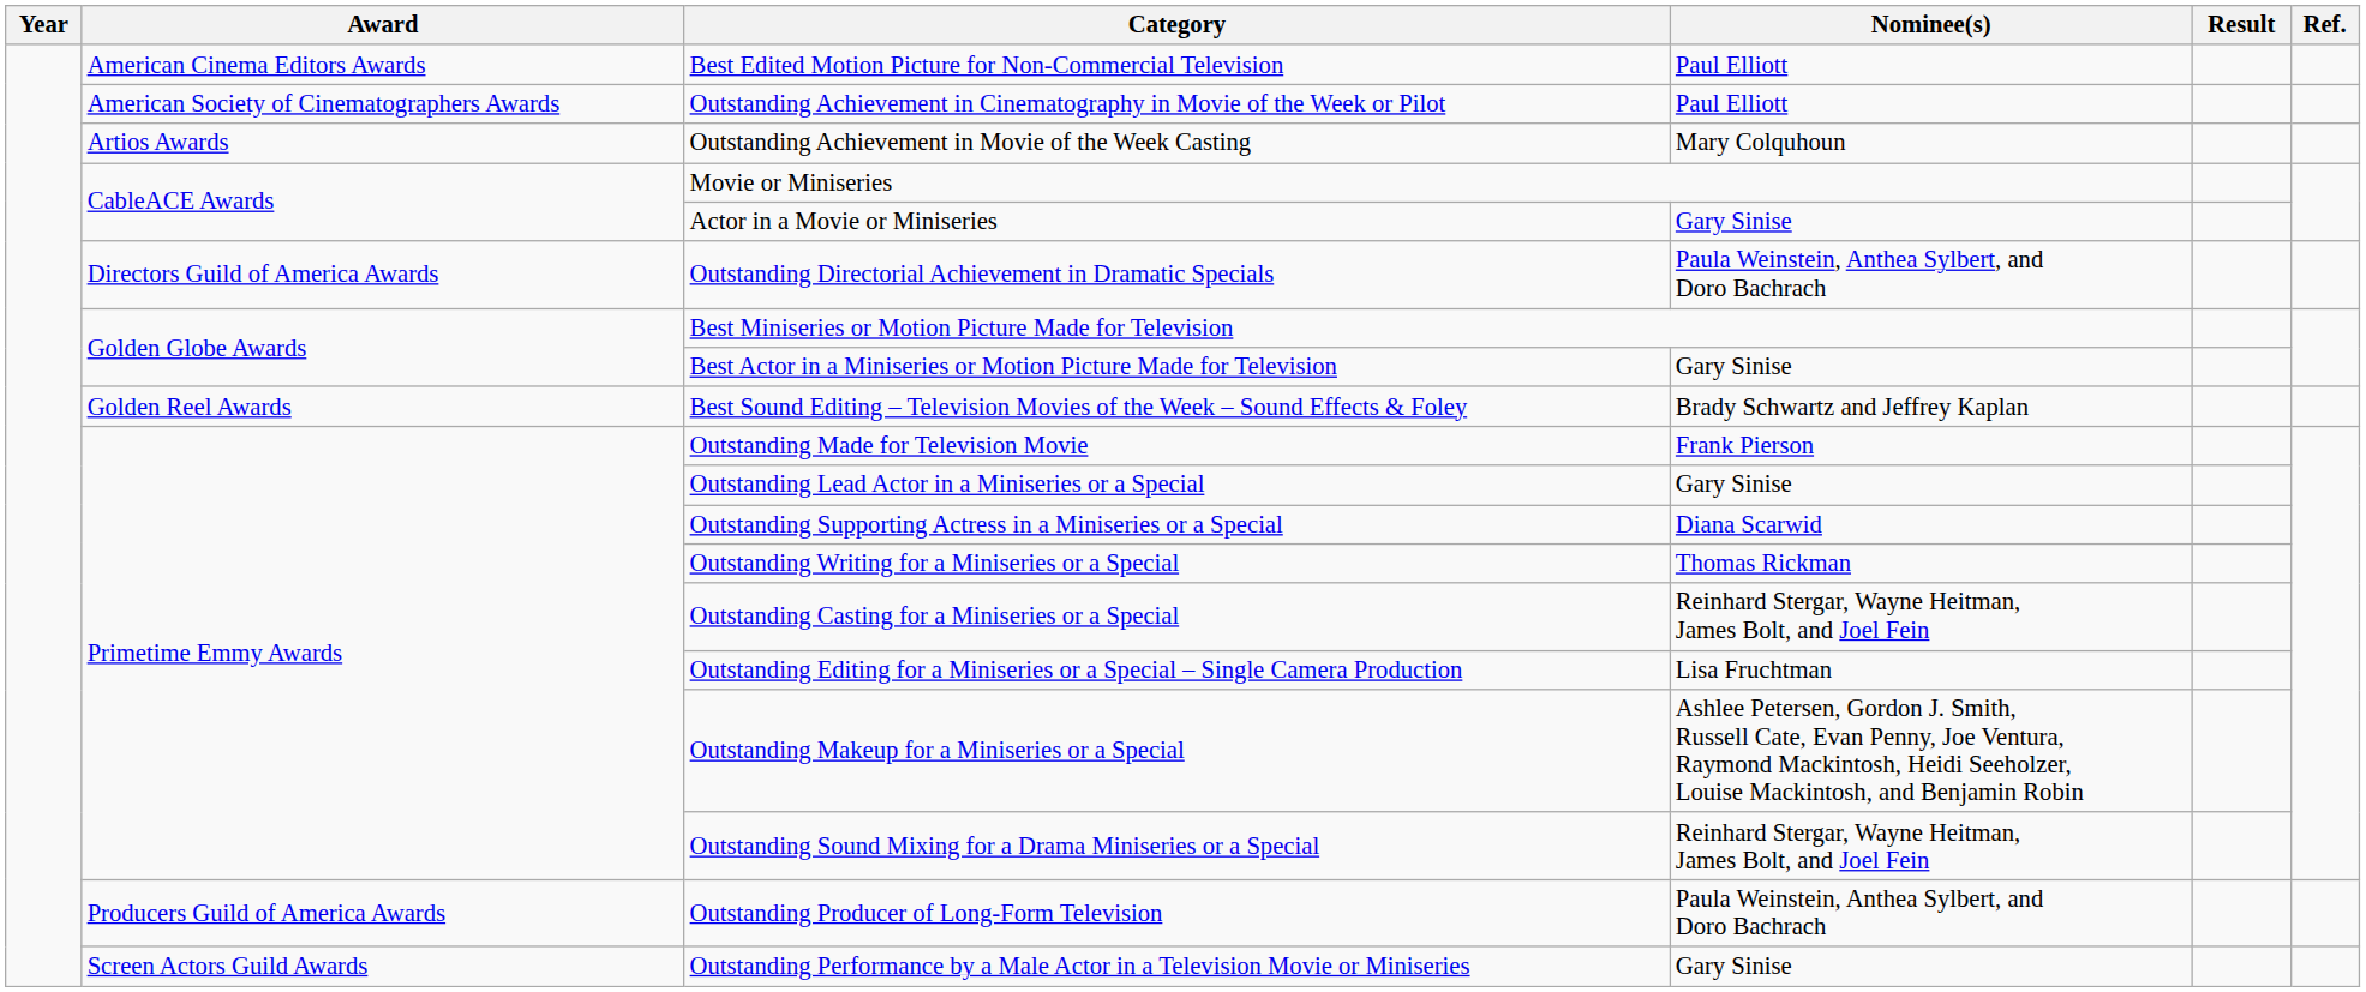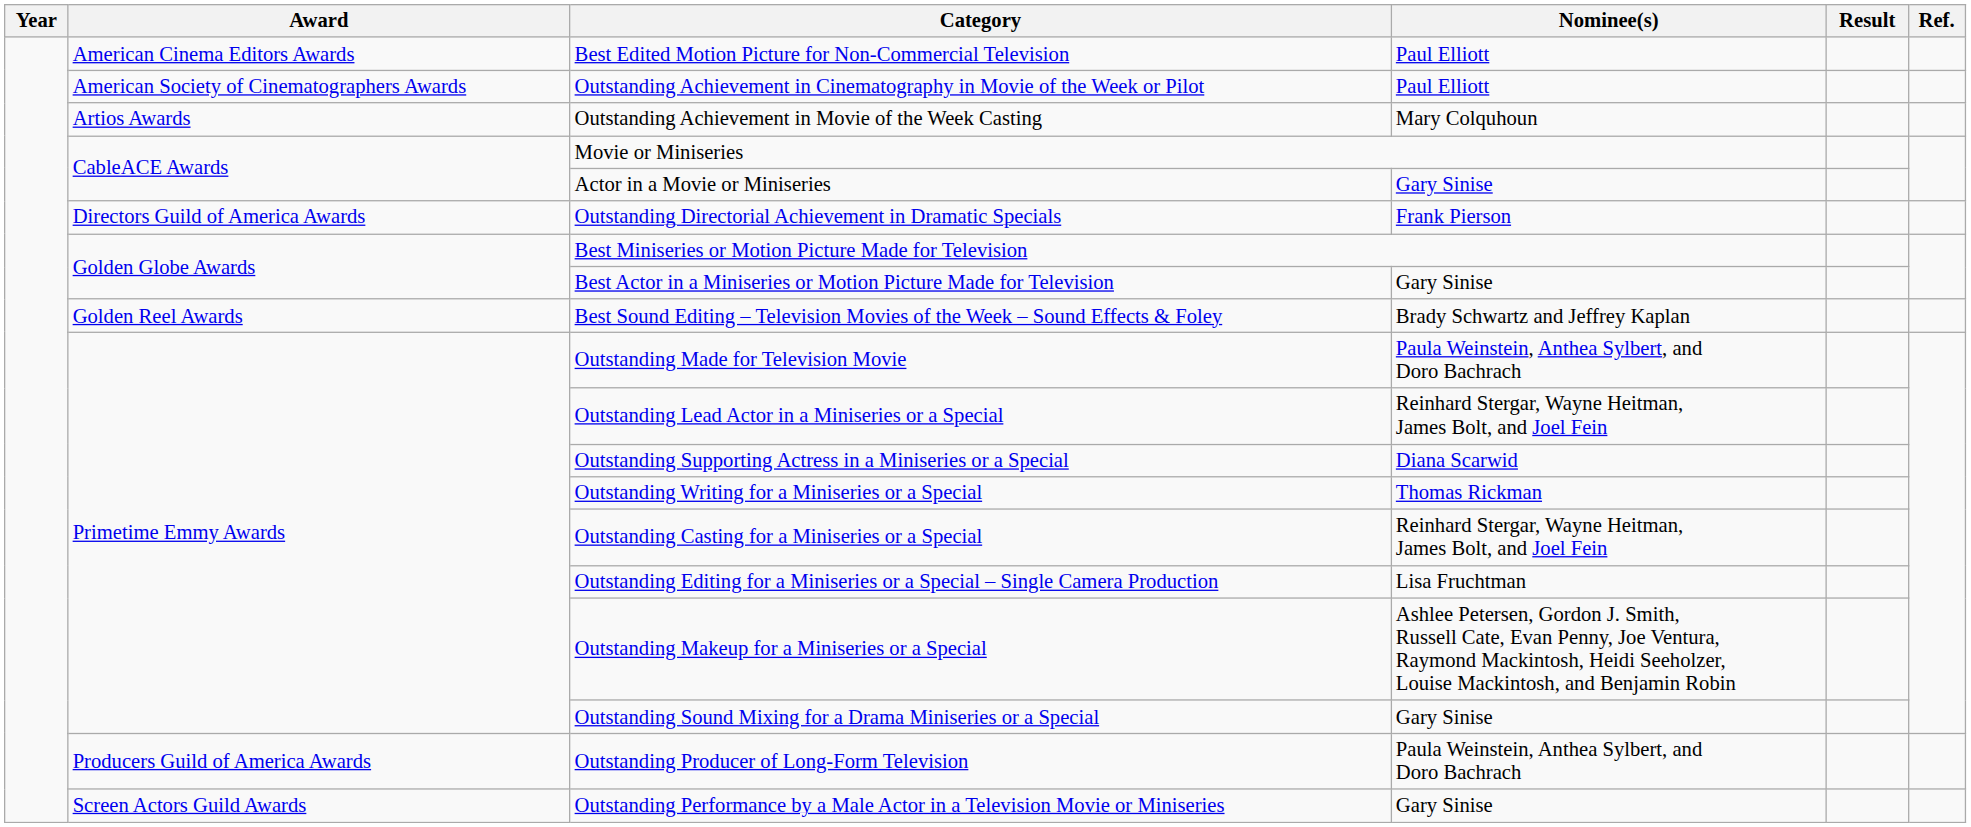Outstanding Directorial Achievement in Dramatic Specials | Nominee(s): Paula Weinstein, Anthea Sylbert, and Doro Bachrach -> Frank Pierson
Outstanding Made for Television Movie | Nominee(s): Frank Pierson -> Paula Weinstein, Anthea Sylbert, and Doro Bachrach
Outstanding Lead Actor in a Miniseries or a Special | Nominee(s): Gary Sinise -> Reinhard Stergar, Wayne Heitman, James Bolt, and Joel Fein
Outstanding Sound Mixing for a Drama Miniseries or a Special | Nominee(s): Reinhard Stergar, Wayne Heitman, James Bolt, and Joel Fein -> Gary Sinise
